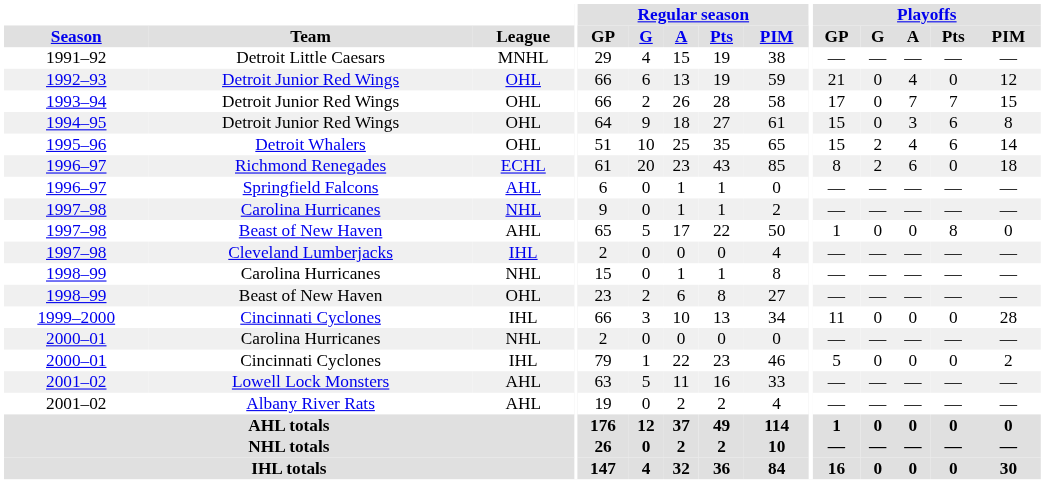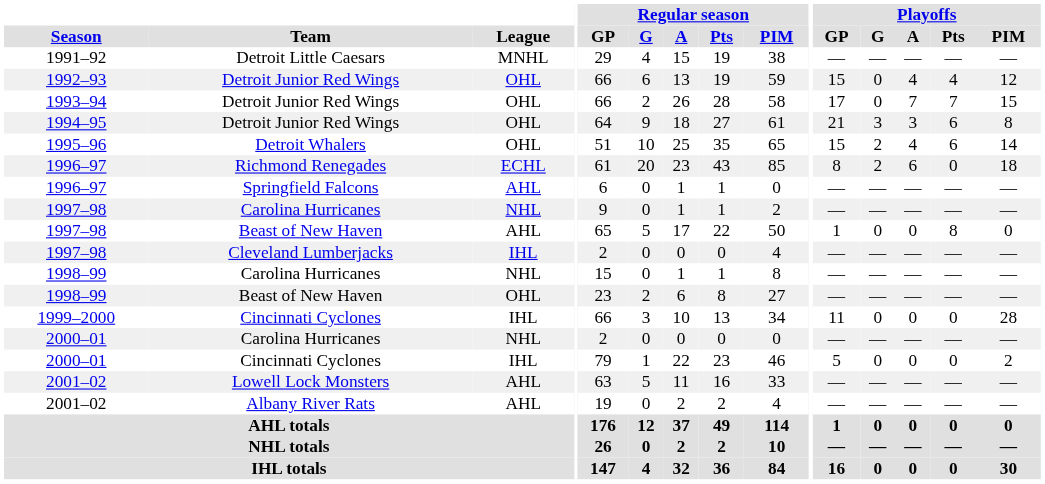1992–93 | Playoffs / GP: 21 -> 15
1992–93 | Playoffs / Pts: 0 -> 4
1994–95 | Playoffs / GP: 15 -> 21
1994–95 | Playoffs / G: 0 -> 3
